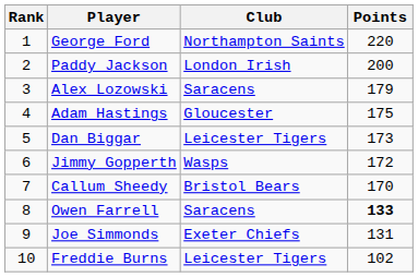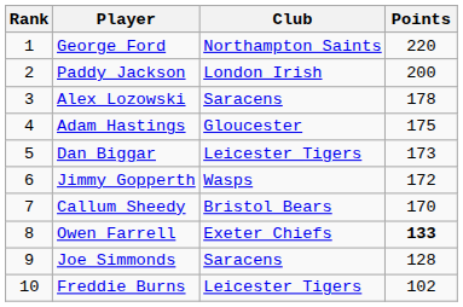Alex Lozowski | Points: 179 -> 178
Owen Farrell | Club: Saracens -> Exeter Chiefs
Joe Simmonds | Club: Exeter Chiefs -> Saracens
Joe Simmonds | Points: 131 -> 128
